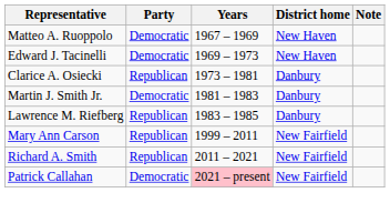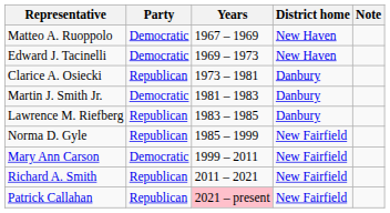+ row: Norma D. Gyle | Republican | 1985 – 1999 | New Fairfield
Mary Ann Carson | Party: Republican -> Democratic
Patrick Callahan | Party: Democratic -> Republican
